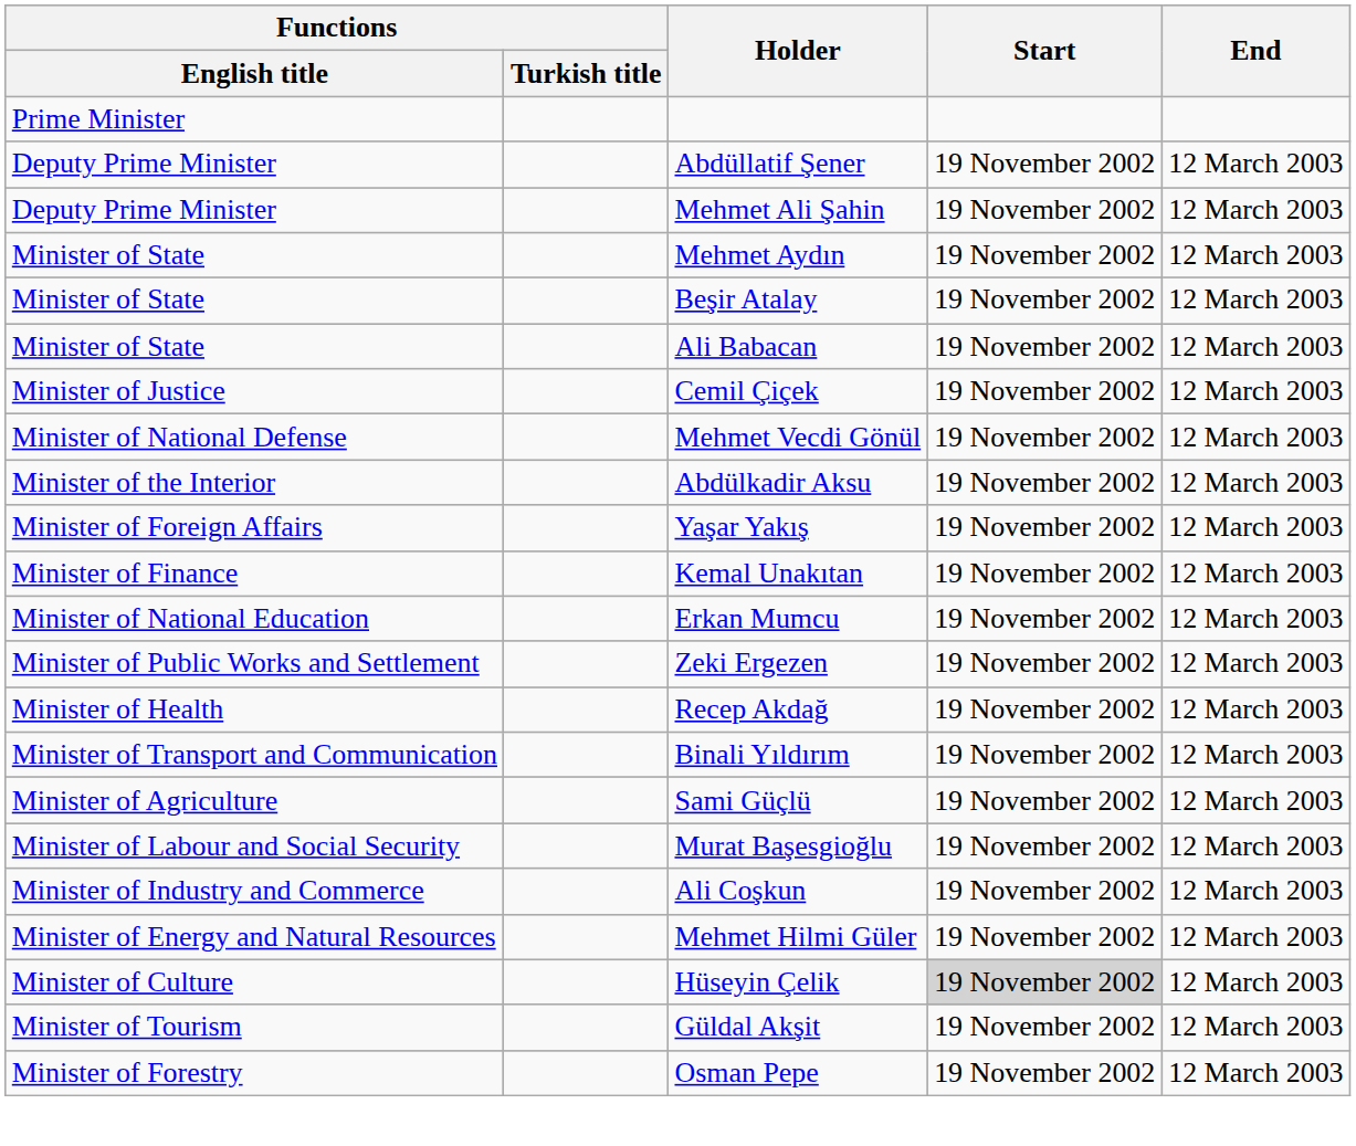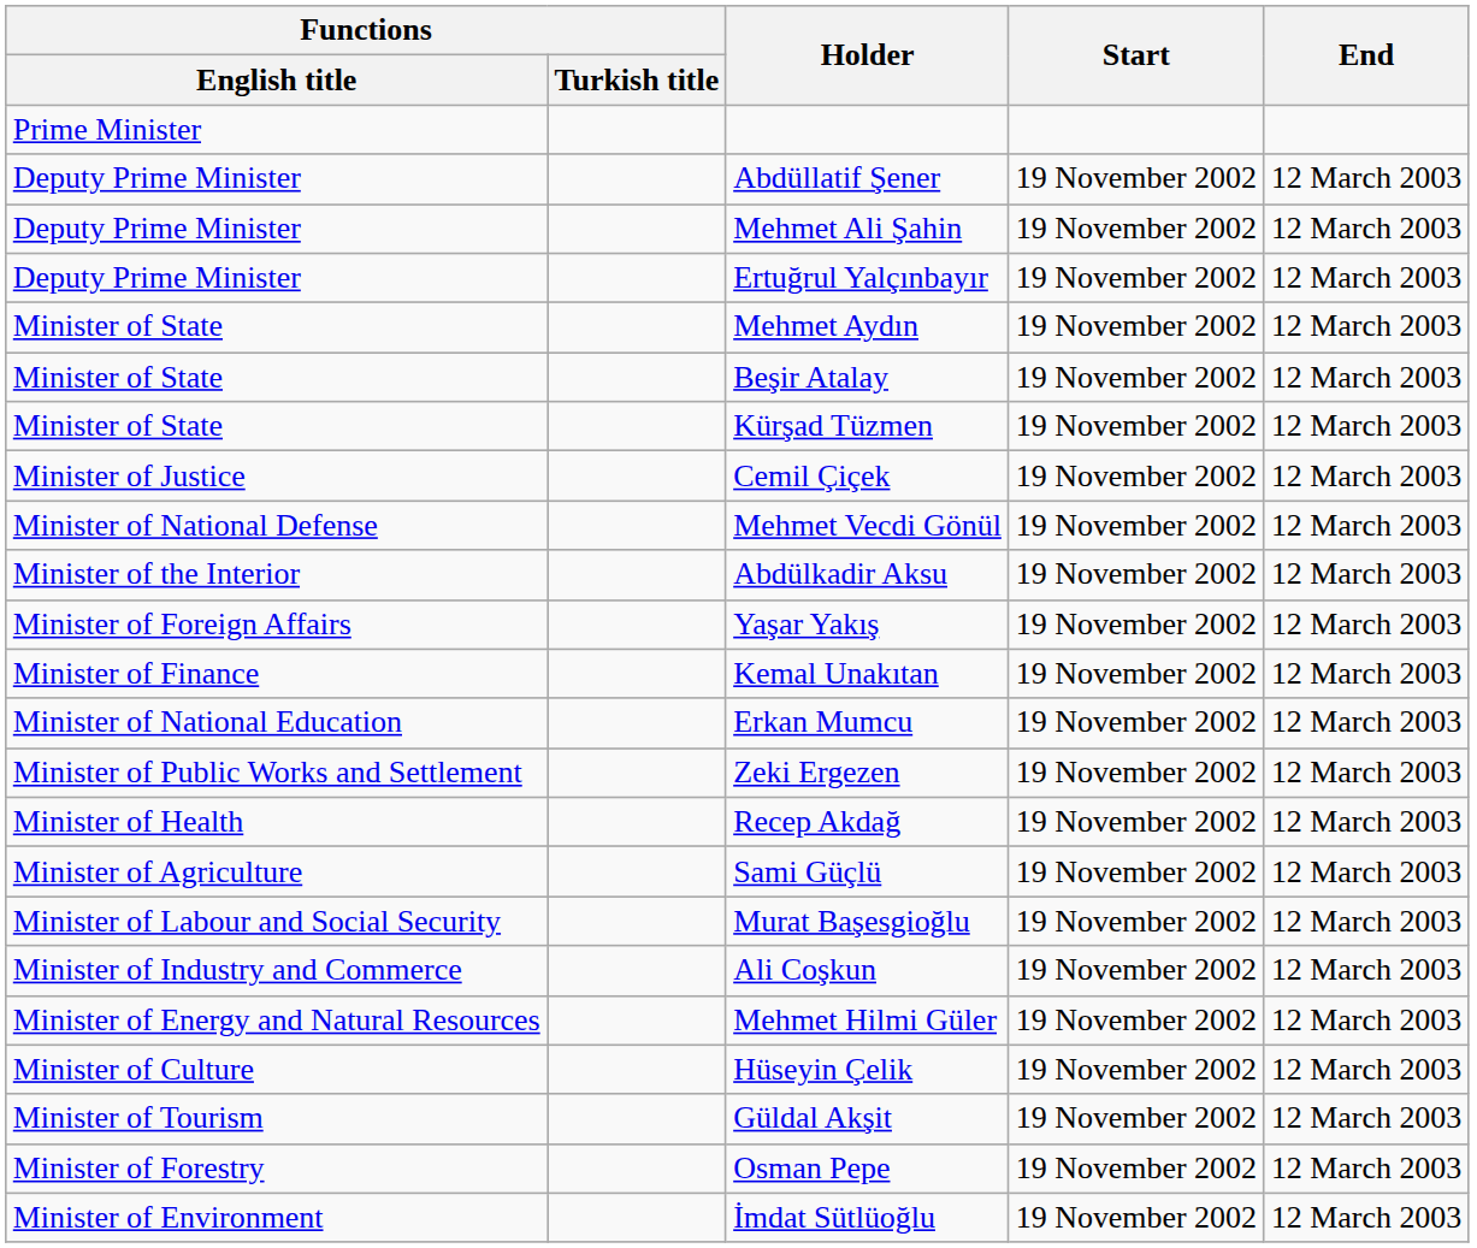+ row: Deputy Prime Minister | Ertuğrul Yalçınbayır | 19 November 2002 | 12 March 2003
- row: Minister of State | Ali Babacan | 19 November 2002 | 12 March 2003
+ row: Minister of State | Kürşad Tüzmen | 19 November 2002 | 12 March 2003
- row: Minister of Transport and Communication | Binali Yıldırım | 19 November 2002 | 12 March 2003
Hüseyin Çelik | Start: lightgrey background -> no background
+ row: Minister of Environment | İmdat Sütlüoğlu | 19 November 2002 | 12 March 2003
